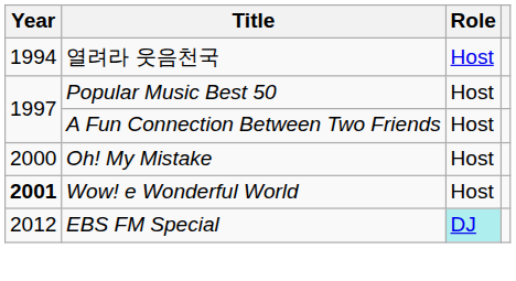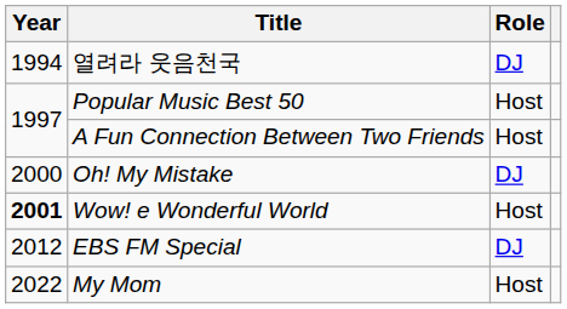열려라 웃음천국 | Role: Host -> DJ
Oh! My Mistake | Role: Host -> DJ
EBS FM Special | Role: paleturquoise background -> no background
+ row: 2022 | My Mom | Host
